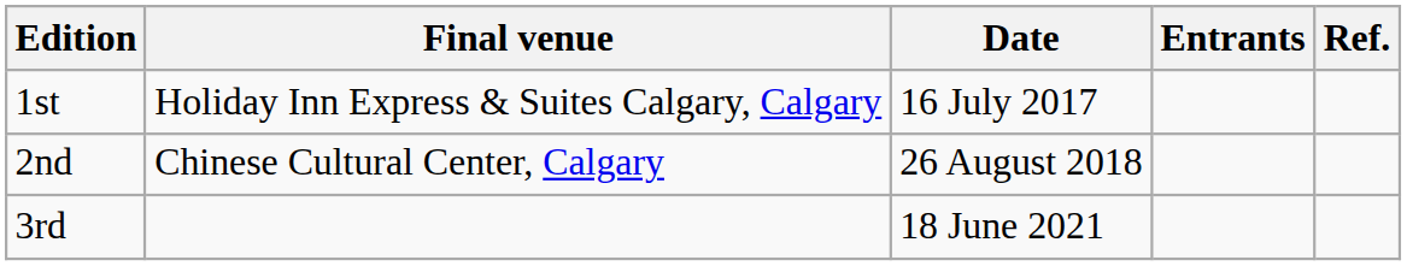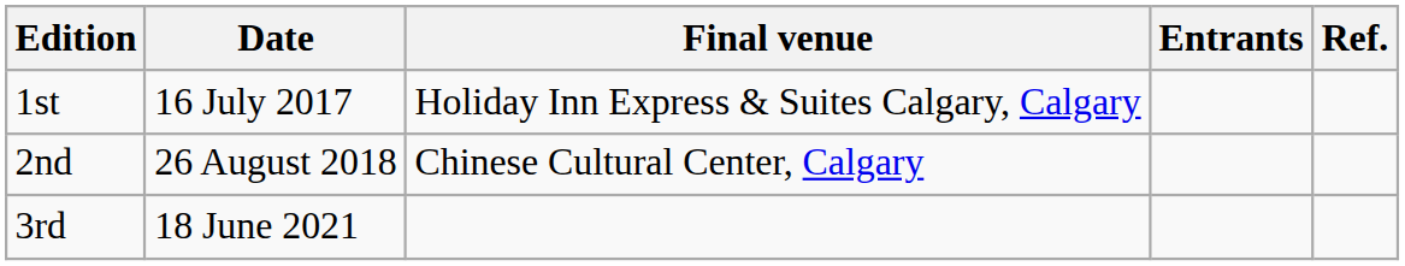columns swapped: Date <-> Final venue
